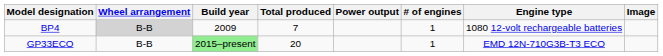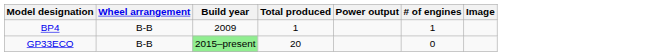- column: Engine type | 1080 12-volt rechargeable batteries | EMD 12N-710G3B-T3 ECO
BP4 | Wheel arrangement: lightgrey background -> no background
BP4 | Total produced: 7 -> 1
GP33ECO | # of engines: 1 -> 0
